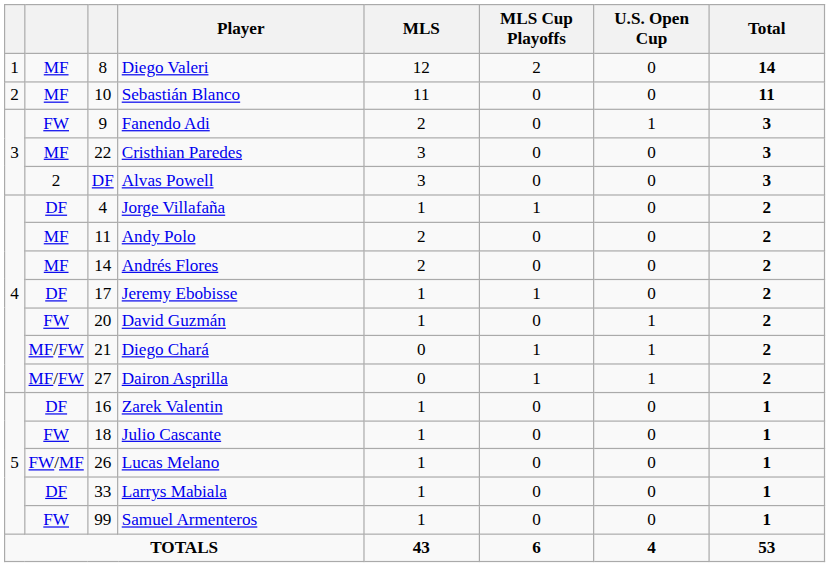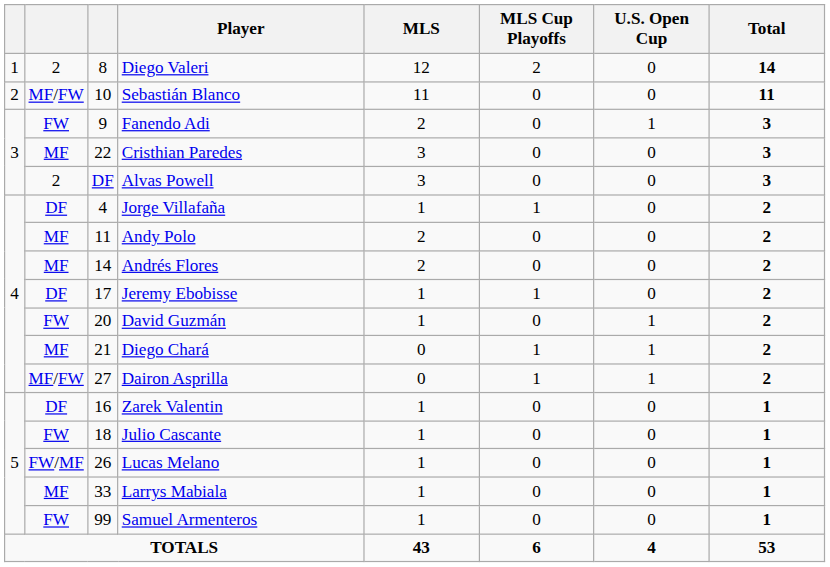Diego Valeri | column 2: MF -> 2
Sebastián Blanco | column 2: MF -> MF/FW
Diego Chará | column 2: MF/FW -> MF
Larrys Mabiala | column 2: DF -> MF
